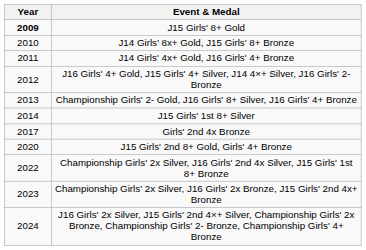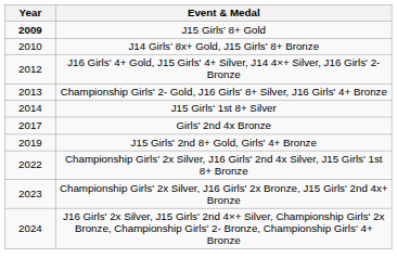- row: 2011 | J14 Girls' 4x+ Gold, J16 Girls' 4+ Bronze
J15 Girls' 2nd 8+ Gold, Girls' 4+ Bronze | Year: 2020 -> 2019
